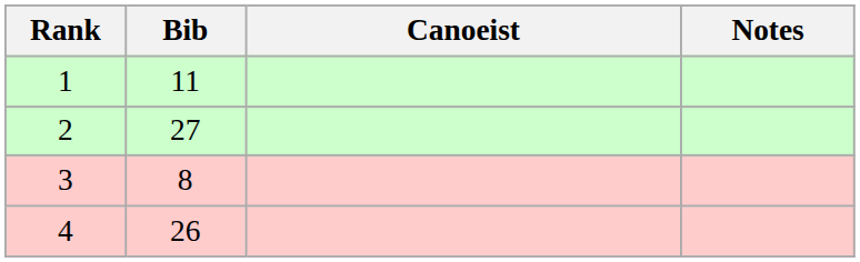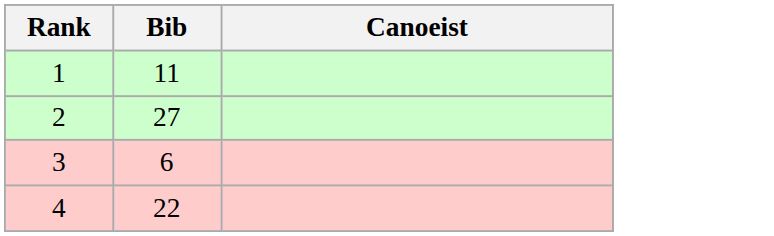- column: Notes
3 | Bib: 8 -> 6
4 | Bib: 26 -> 22
